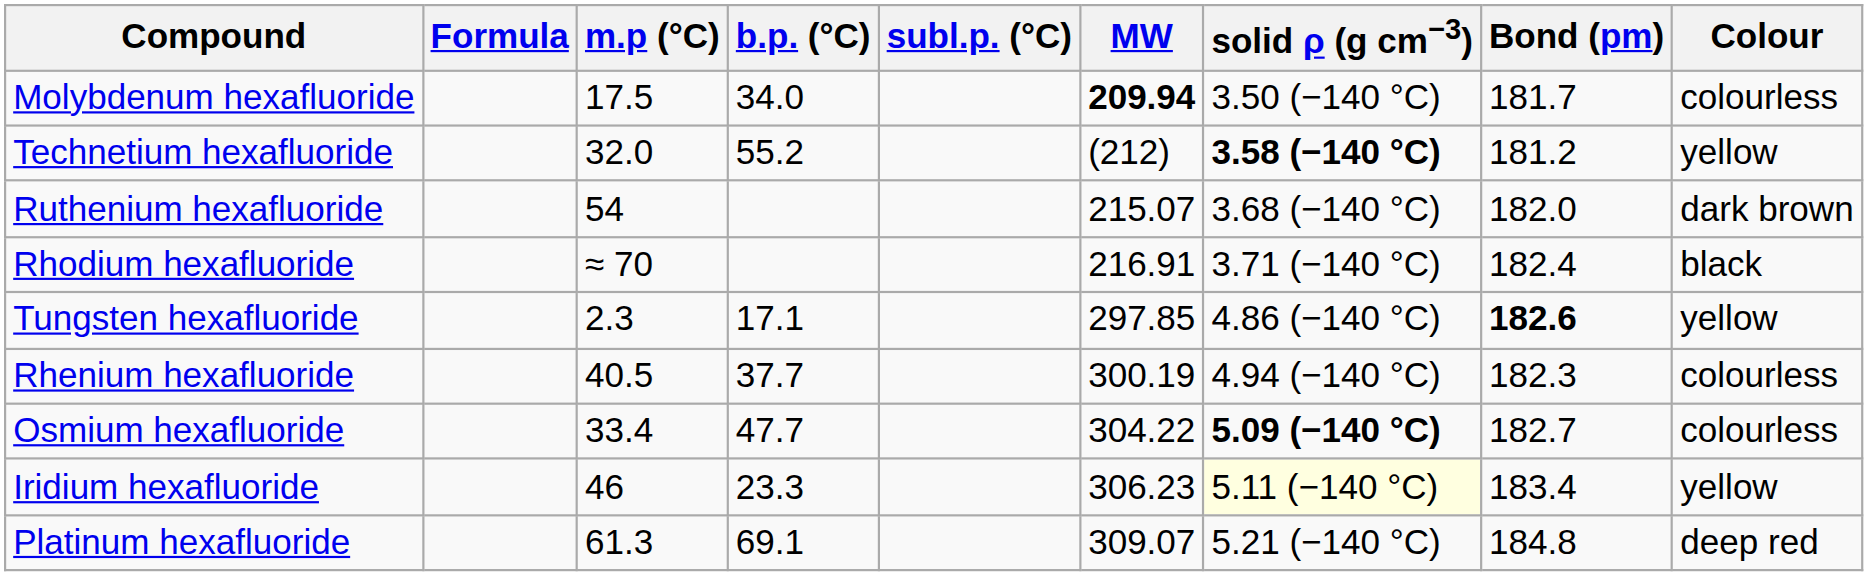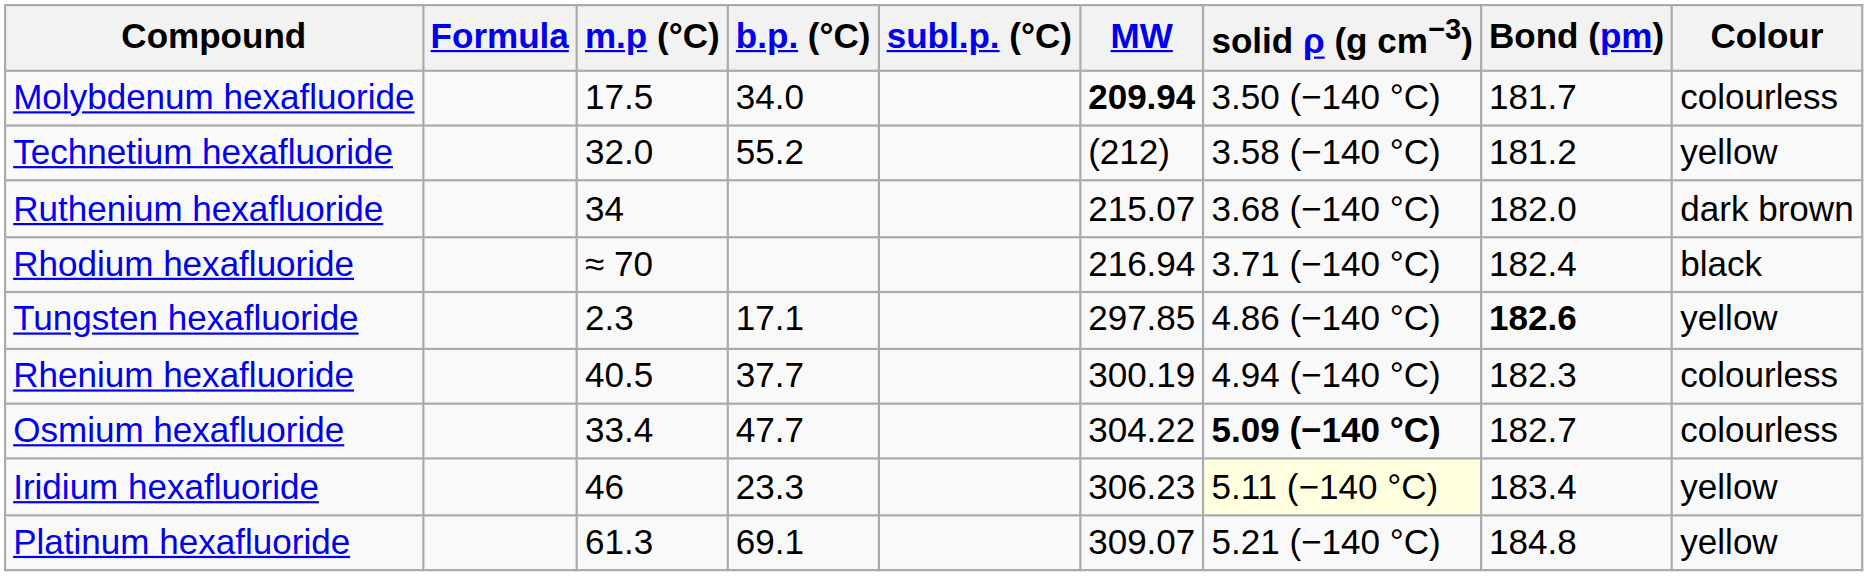Technetium hexafluoride | solid ρ (g cm−3): bold -> normal
Ruthenium hexafluoride | m.p (°C): 54 -> 34
Rhodium hexafluoride | MW: 216.91 -> 216.94
Platinum hexafluoride | Colour: deep red -> yellow
